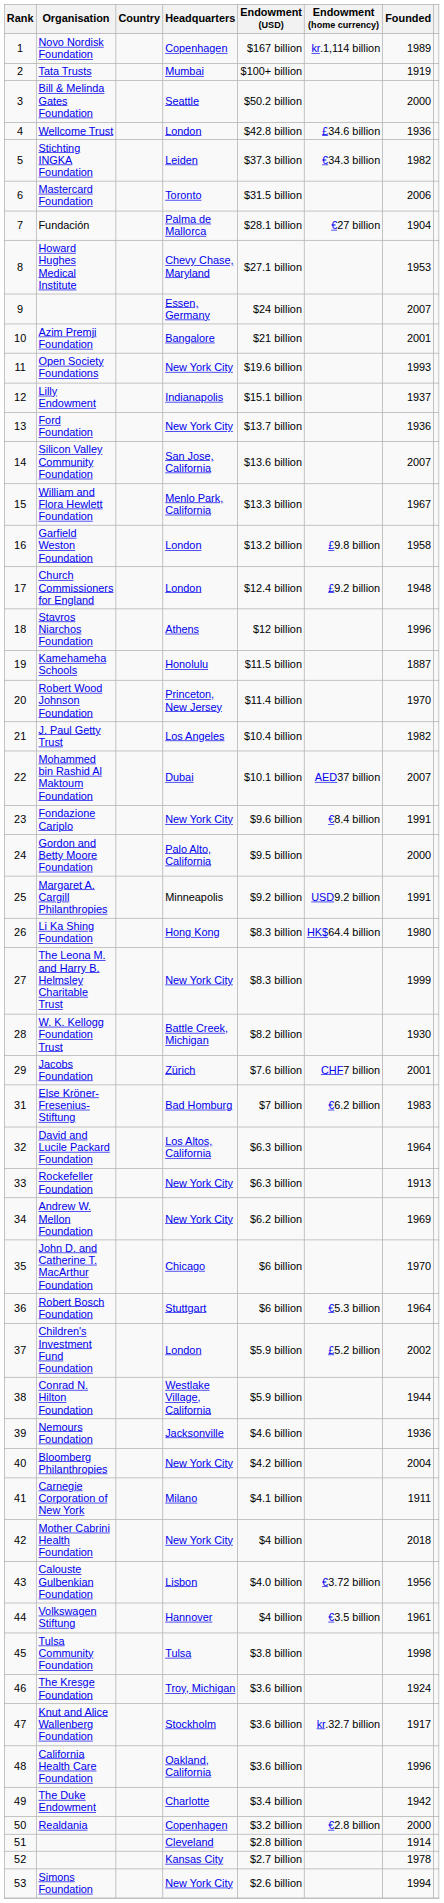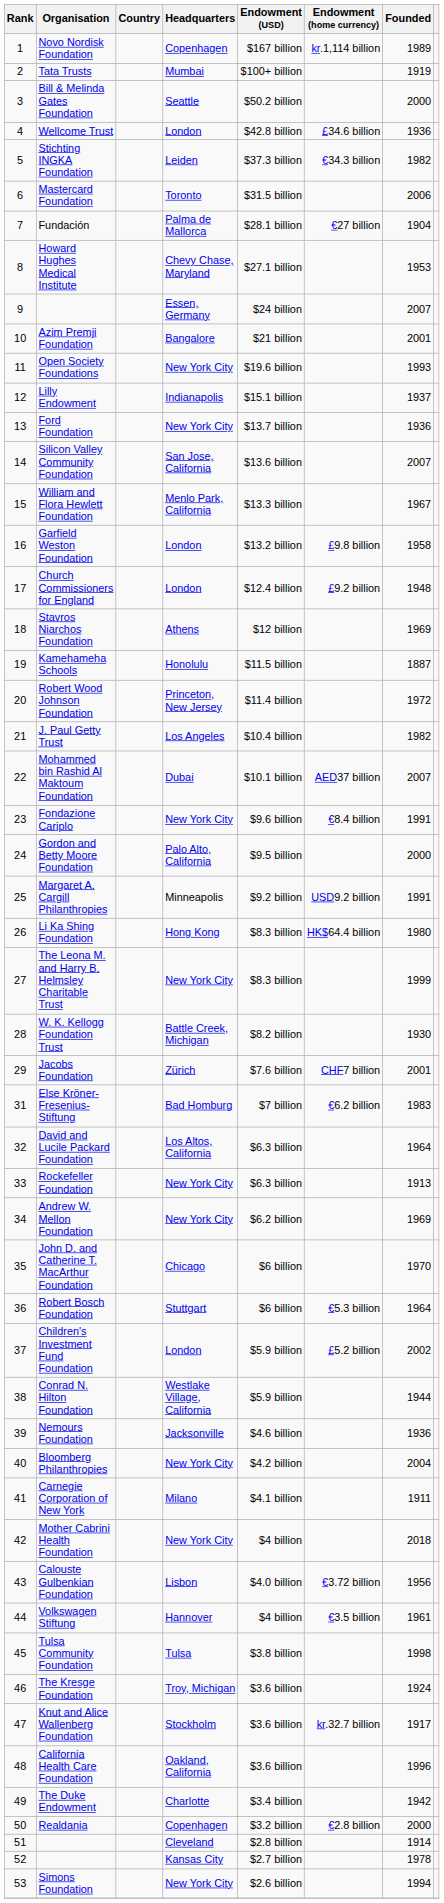Stavros Niarchos Foundation | Founded: 1996 -> 1969
Robert Wood Johnson Foundation | Founded: 1970 -> 1972
